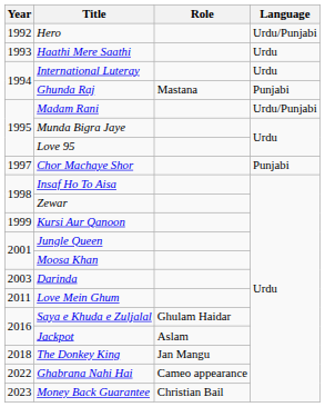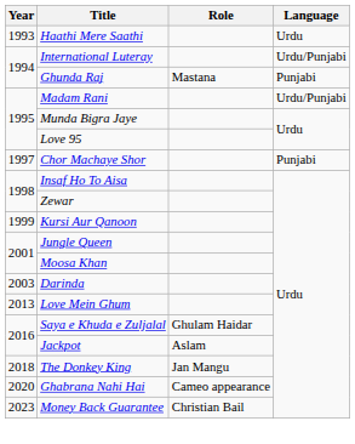- row: 1992 | Hero | Urdu/Punjabi
International Luteray | Language: Urdu -> Urdu/Punjabi
Love Mein Ghum | Year: 2011 -> 2013
Ghabrana Nahi Hai | Year: 2022 -> 2020
